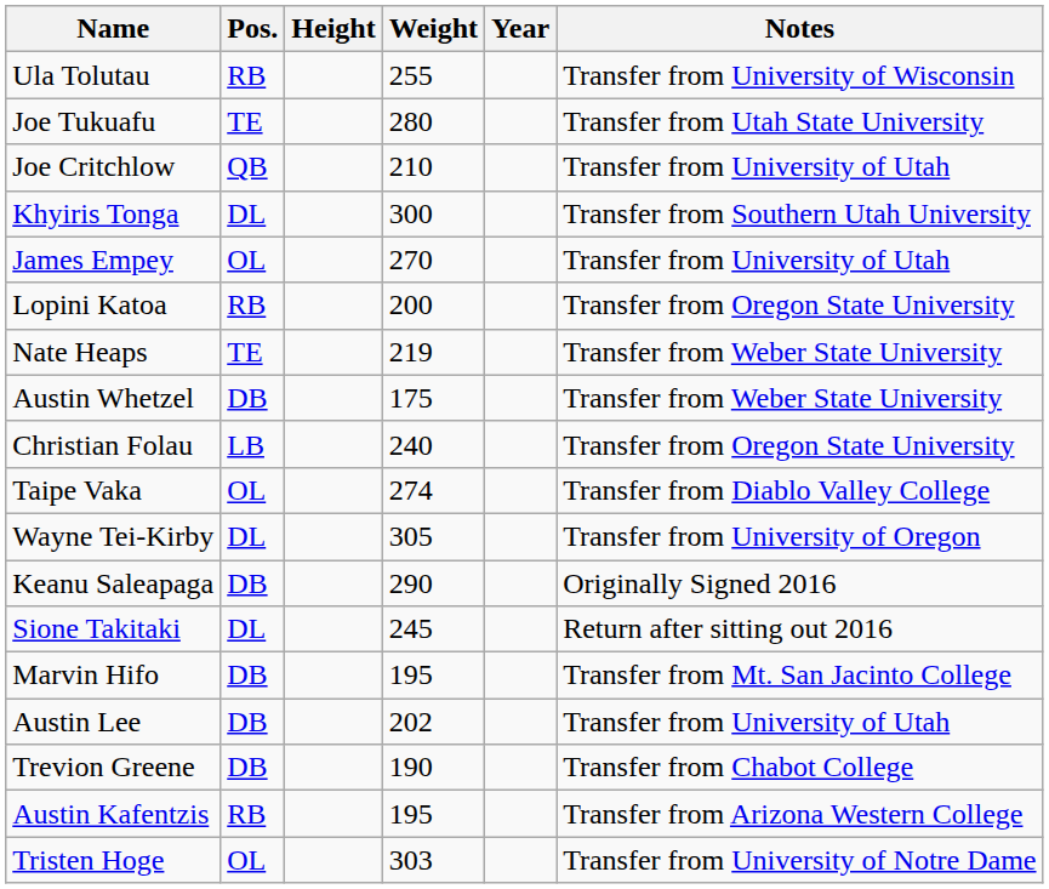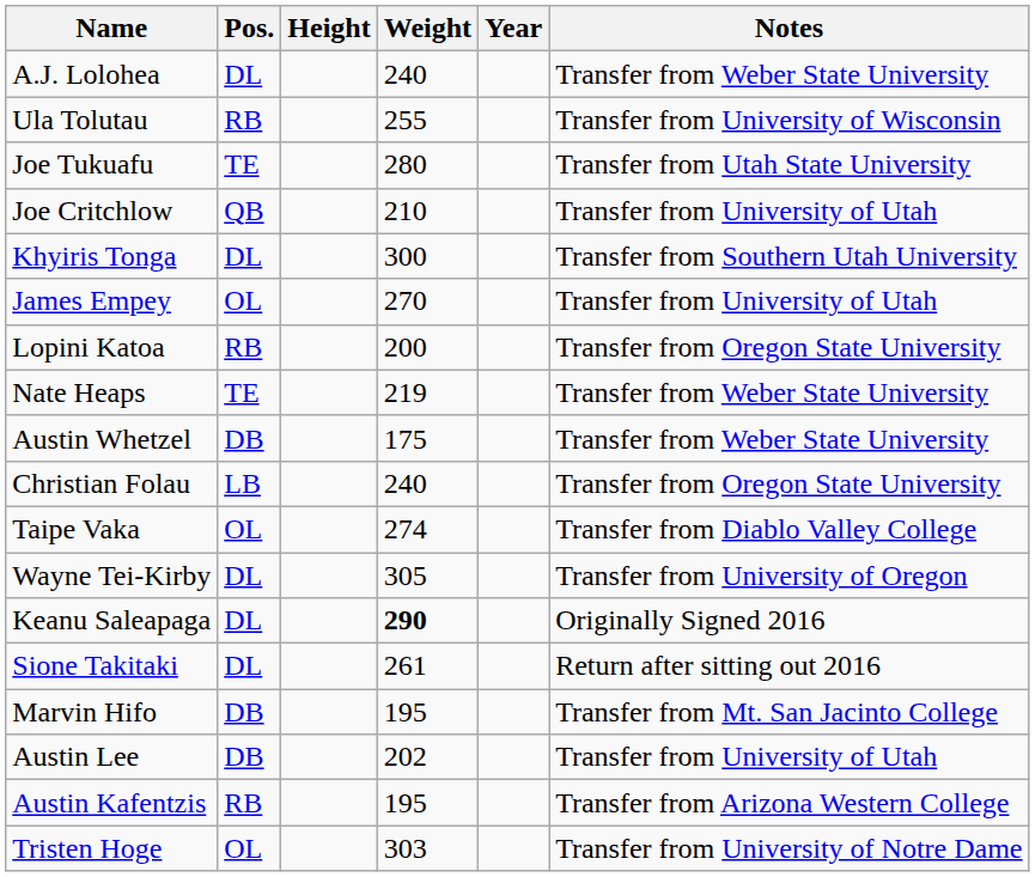+ row: A.J. Lolohea | DL | 240 | Transfer from Weber State University
Keanu Saleapaga | Pos.: DB -> DL
Keanu Saleapaga | Weight: normal -> bold
Sione Takitaki | Weight: 245 -> 261
- row: Trevion Greene | DB | 190 | Transfer from Chabot College
